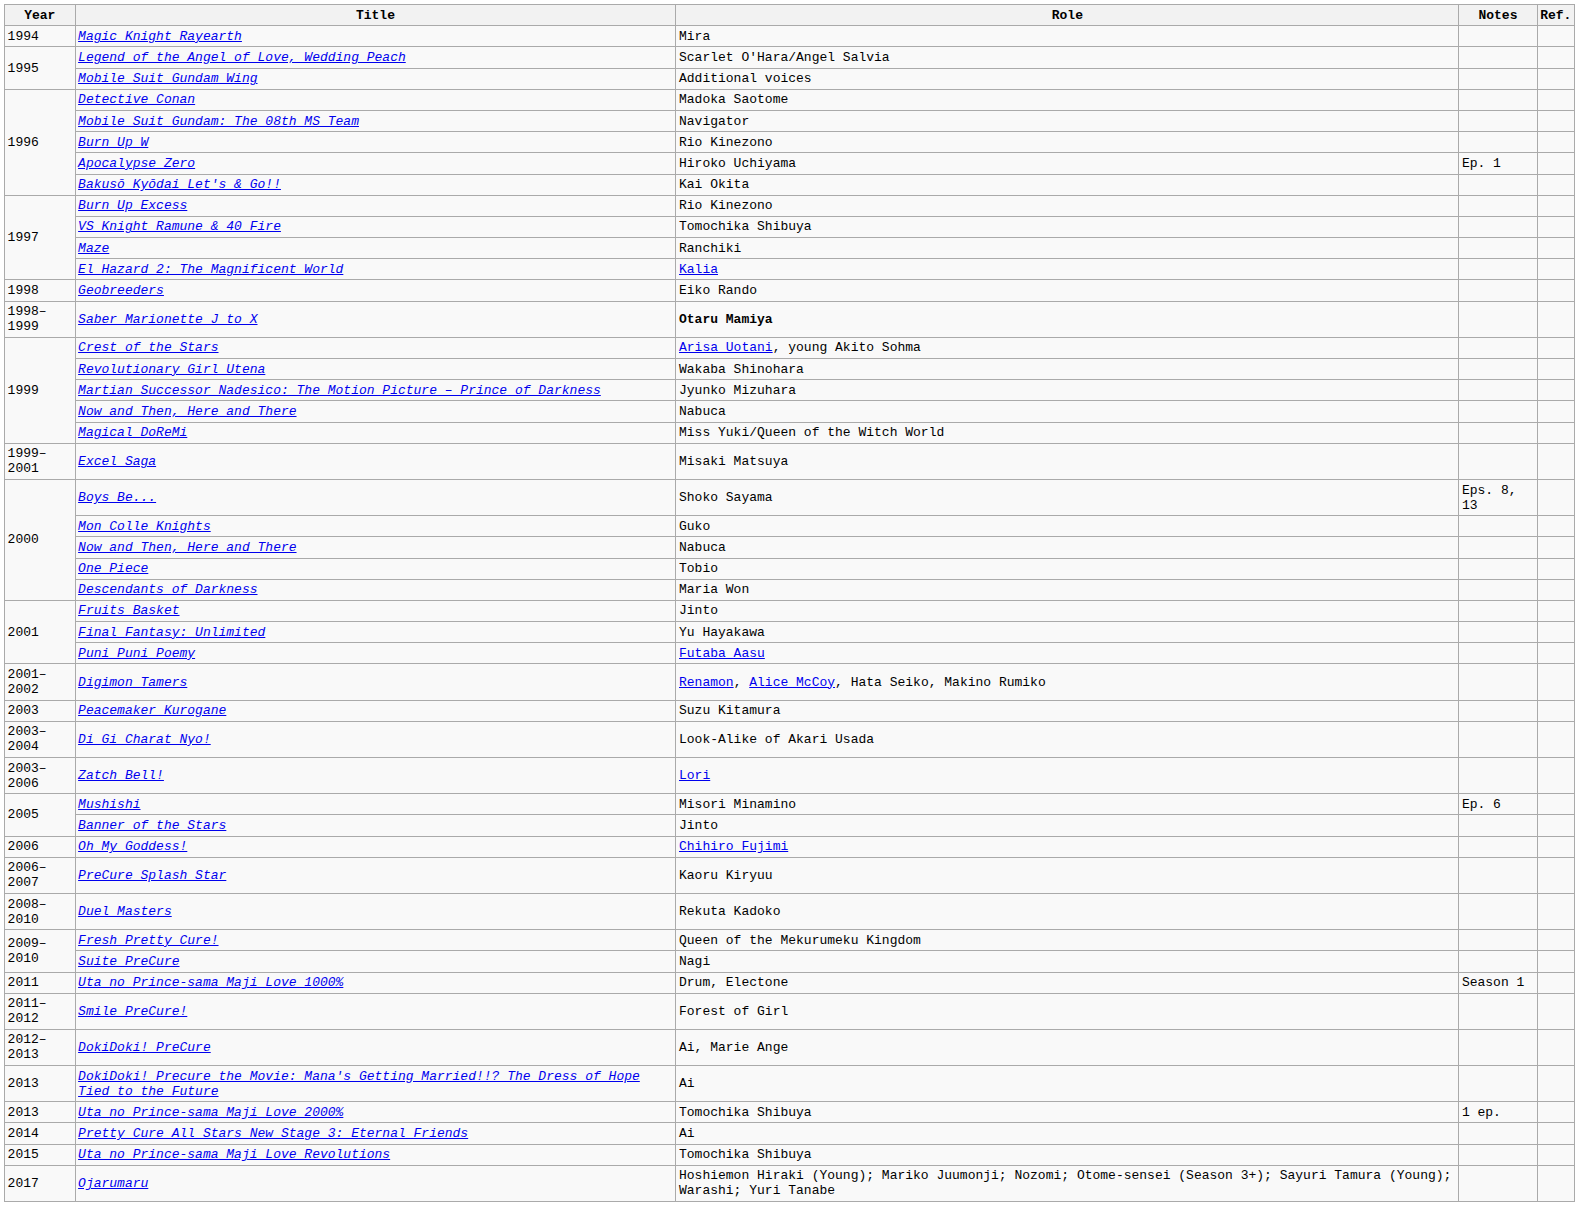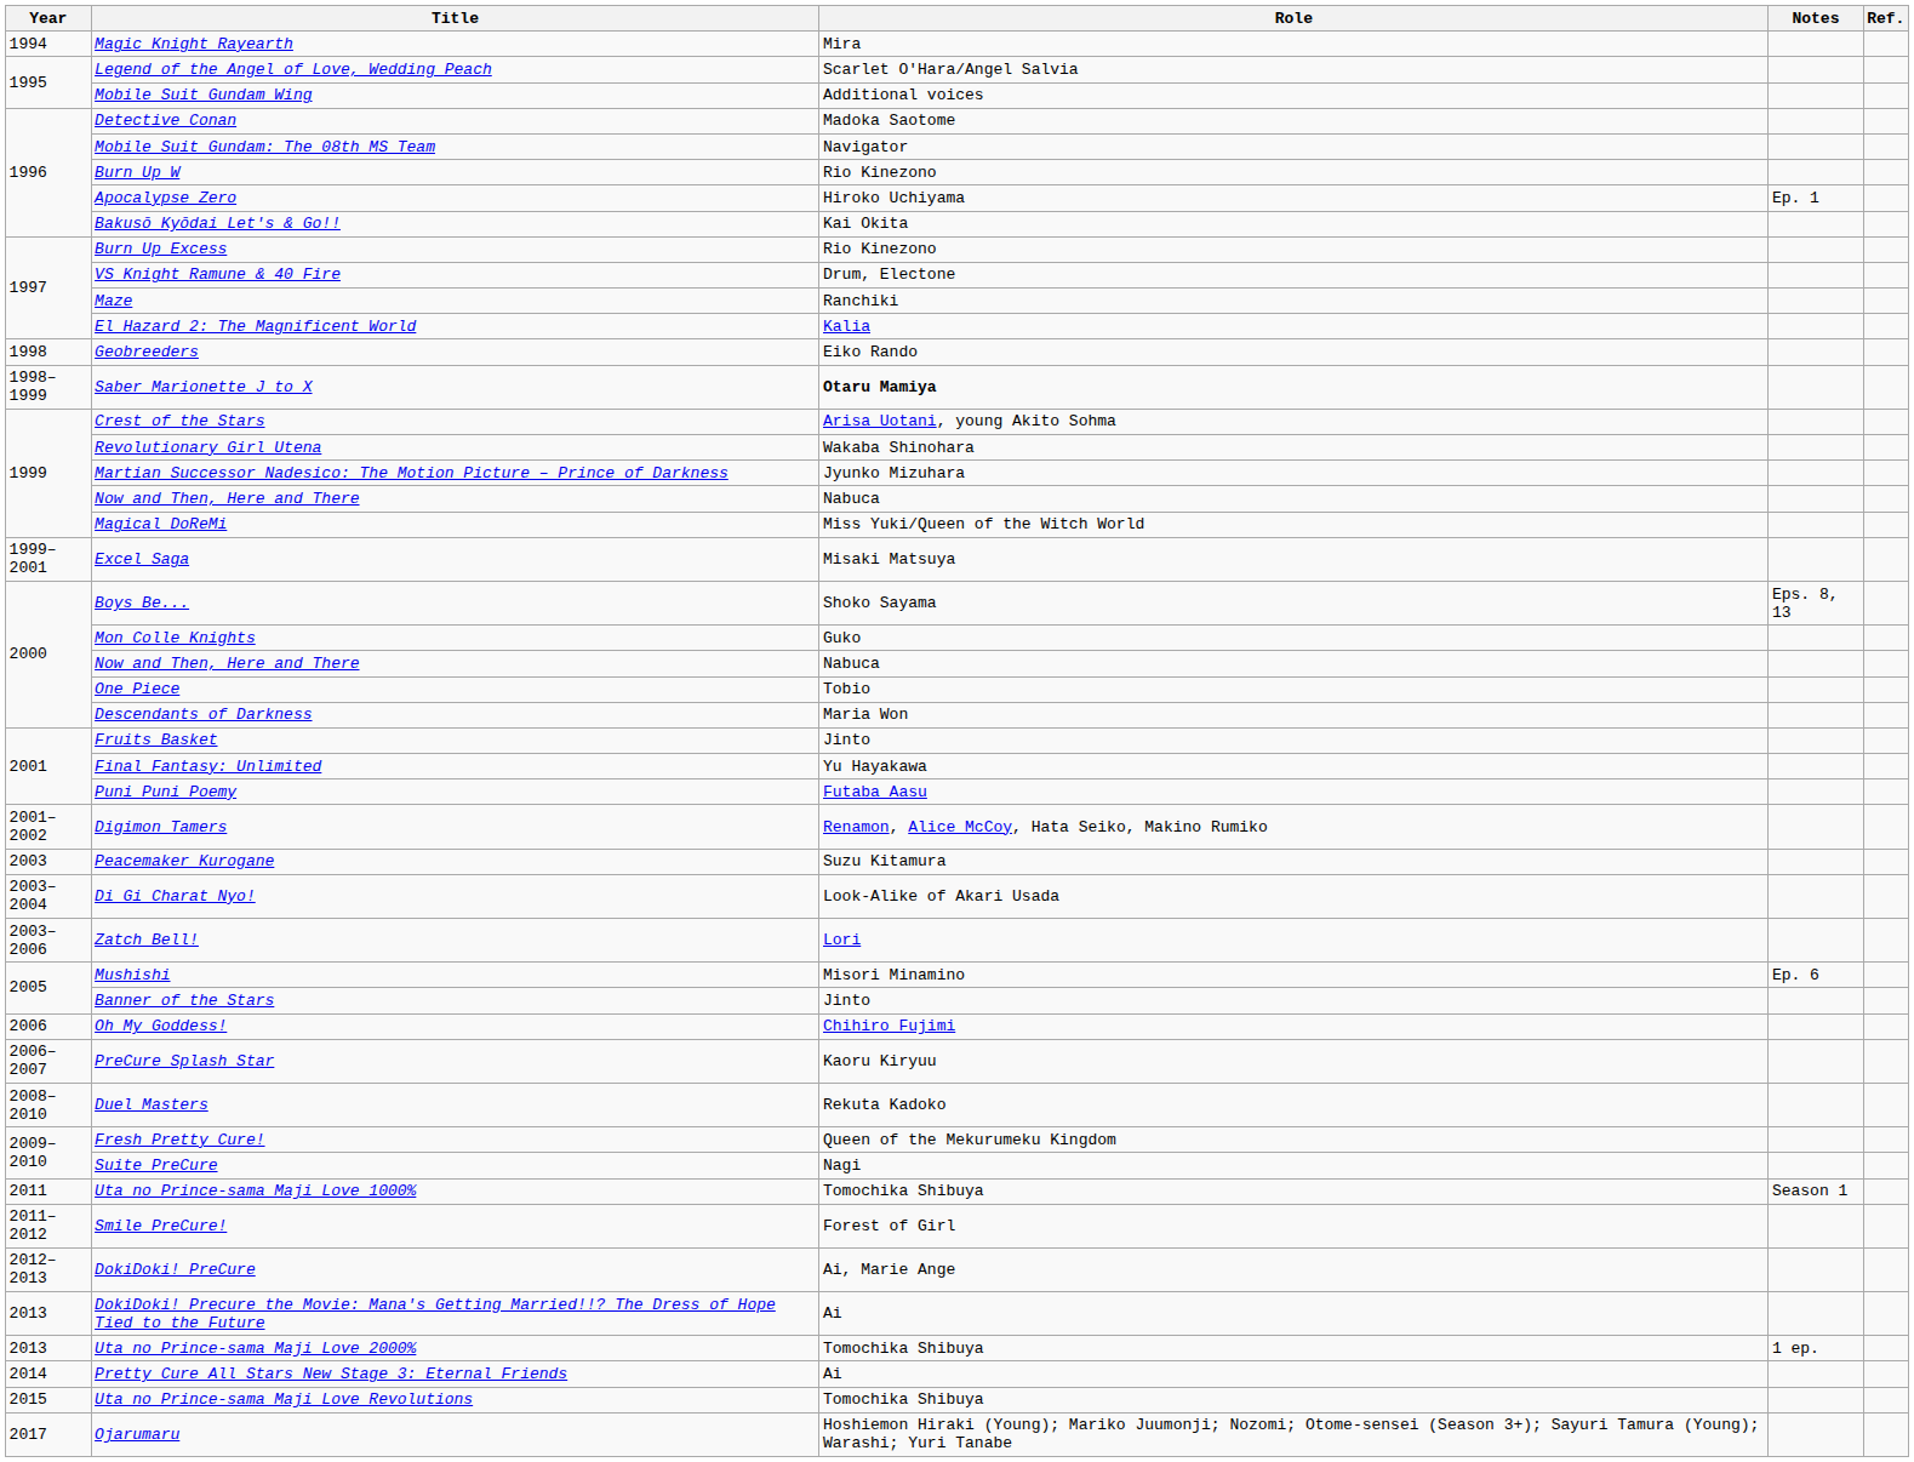VS Knight Ramune & 40 Fire | Role: Tomochika Shibuya -> Drum, Electone
Uta no Prince-sama Maji Love 1000% | Role: Drum, Electone -> Tomochika Shibuya
